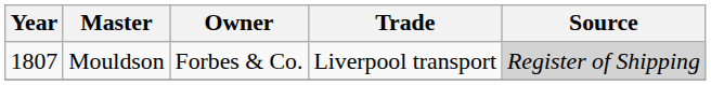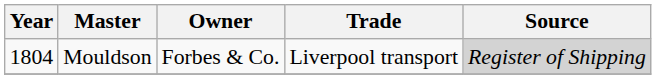Mouldson | Year: 1807 -> 1804
